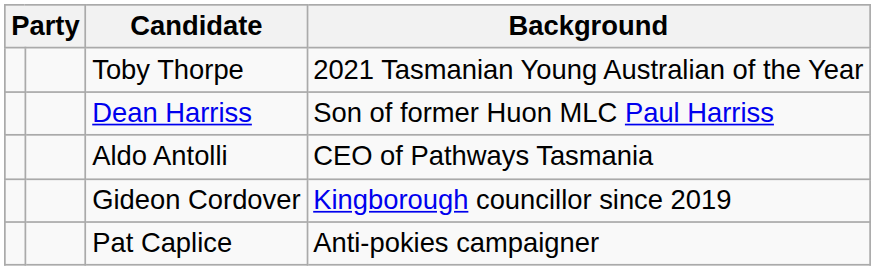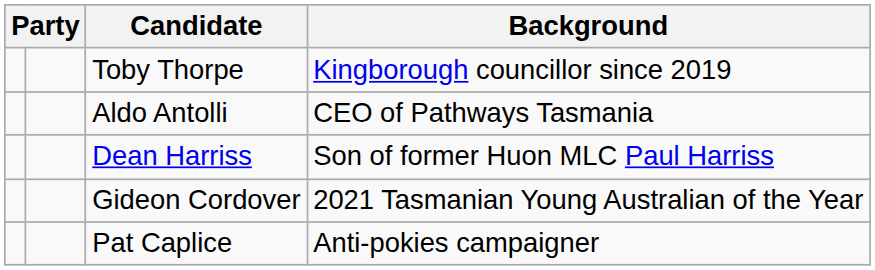Toby Thorpe | Background: 2021 Tasmanian Young Australian of the Year -> Kingborough councillor since 2019
rows swapped: Dean Harriss <-> Aldo Antolli
Gideon Cordover | Background: Kingborough councillor since 2019 -> 2021 Tasmanian Young Australian of the Year
